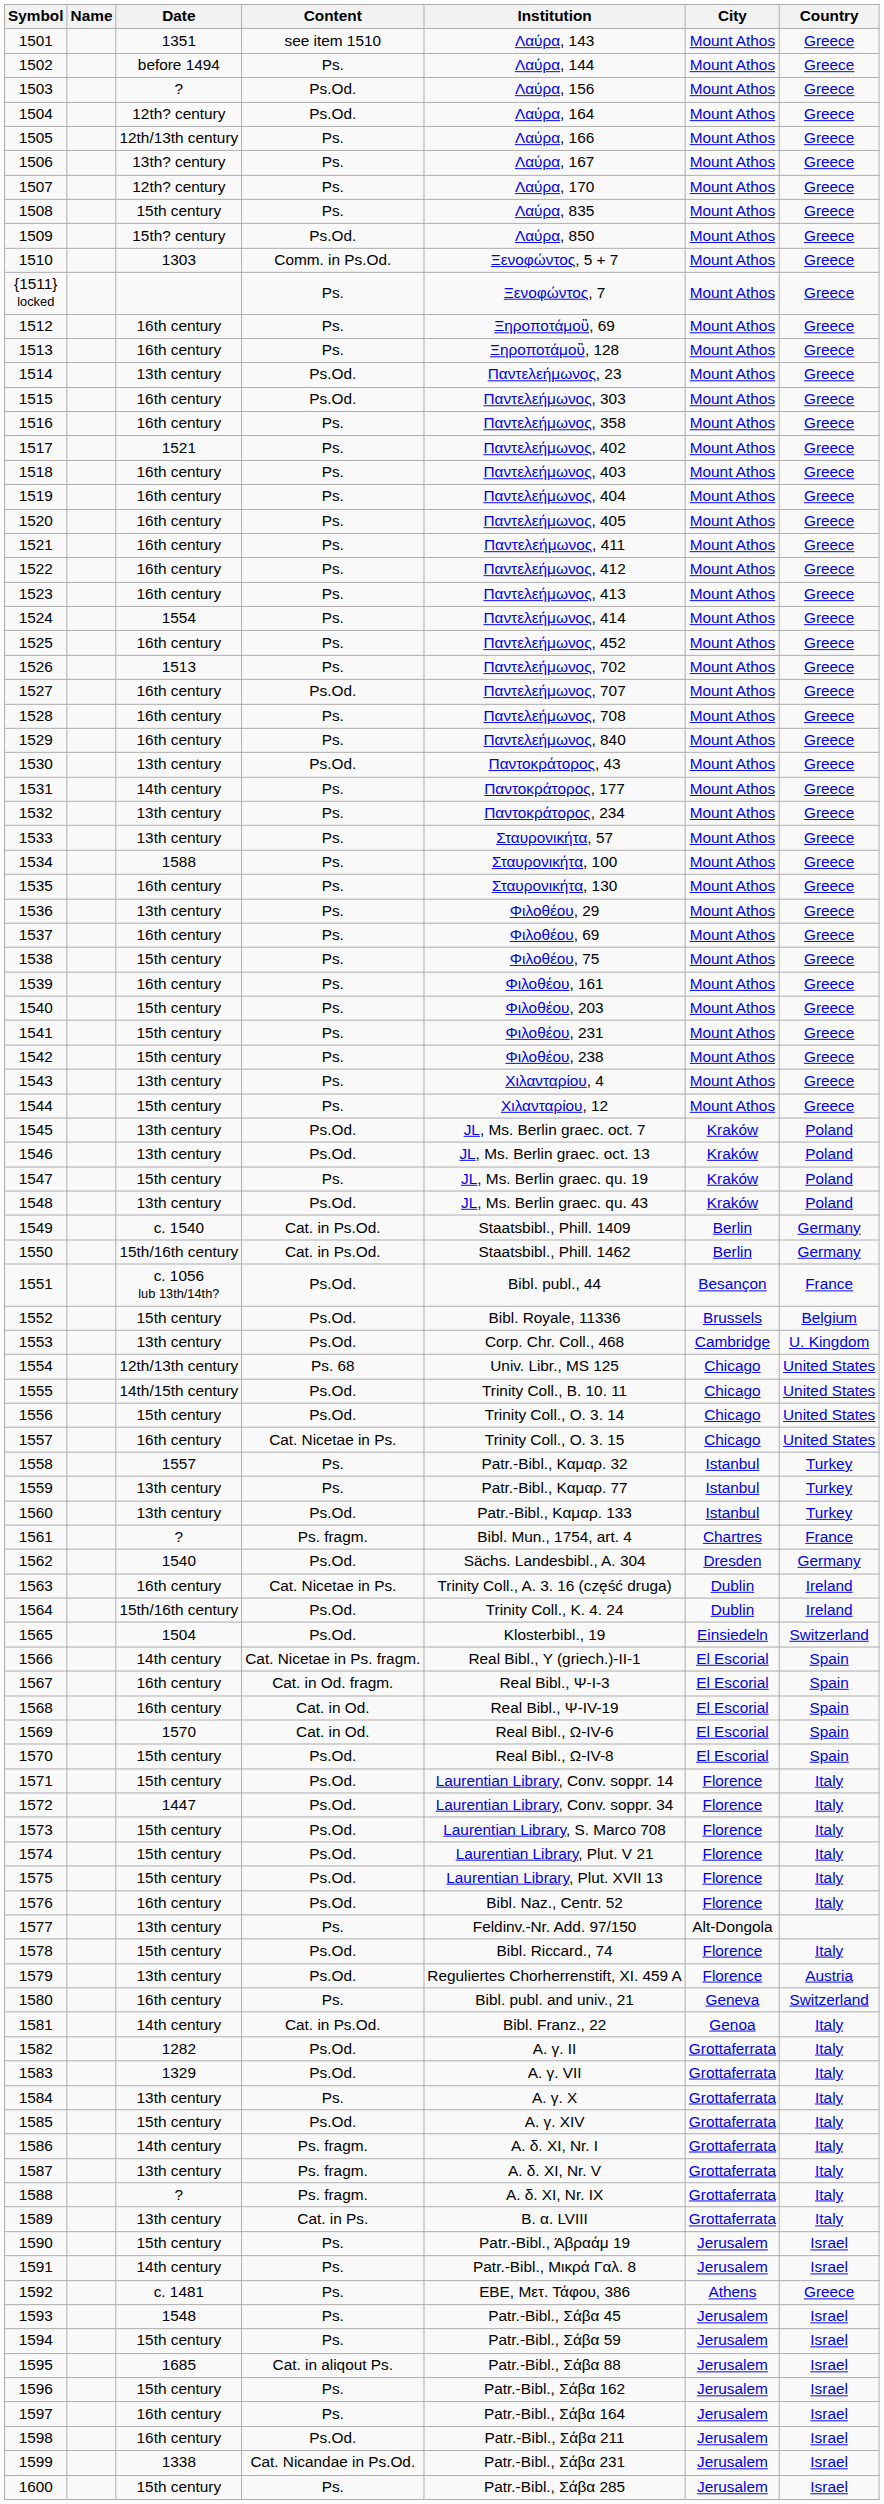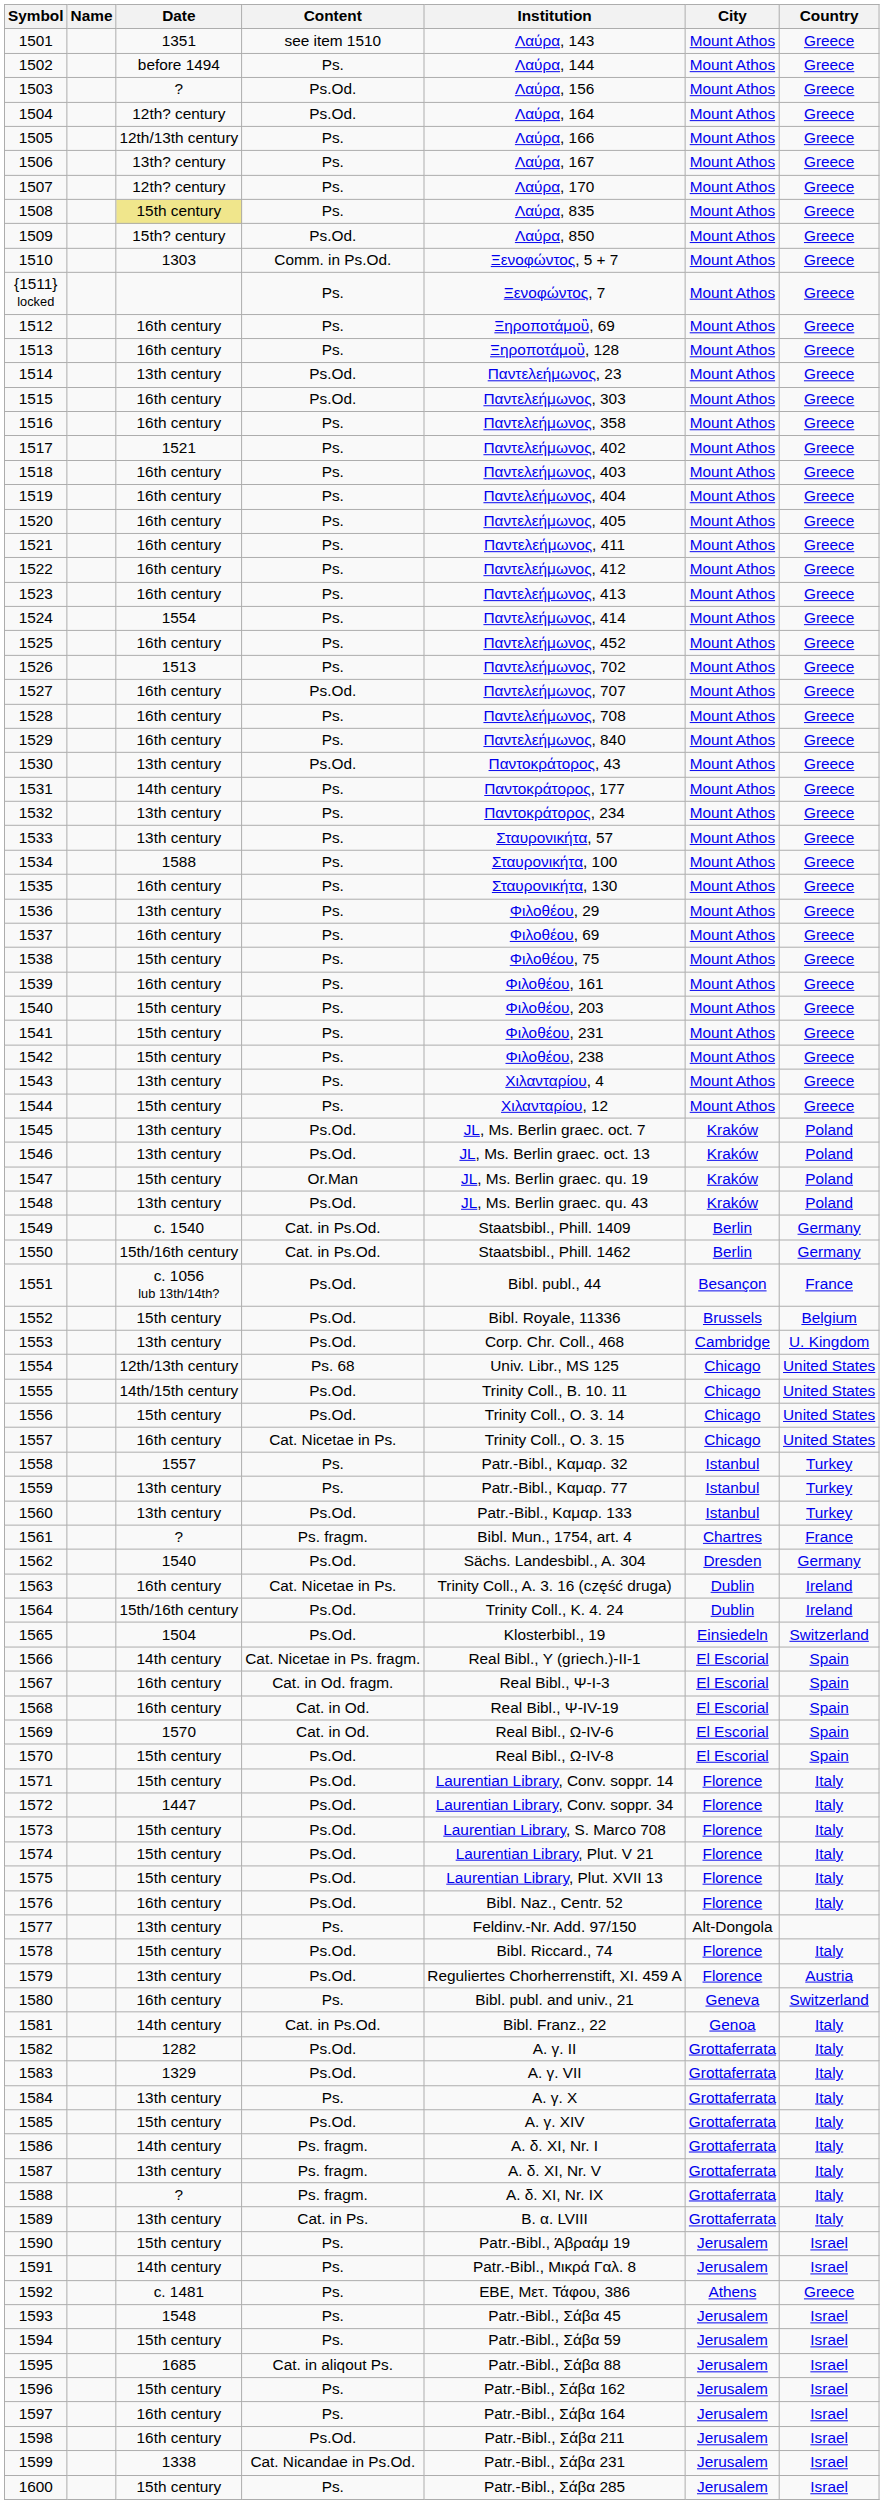1508 | Date: no background -> khaki background
1547 | Content: Ps. -> Or.Man
